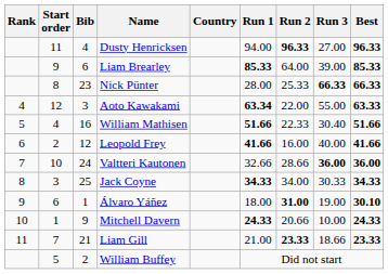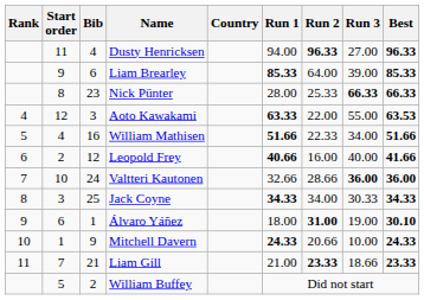Aoto Kawakami | Run 1: 63.34 -> 63.33
Aoto Kawakami | Best: 63.33 -> 63.53
William Mathisen | Run 3: 30.40 -> 34.00
Leopold Frey | Run 1: 41.66 -> 40.66
